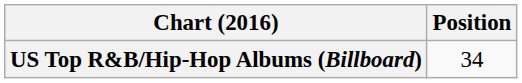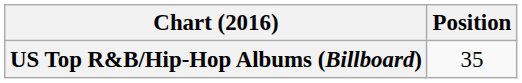US Top R&B/Hip-Hop Albums (Billboard) | Position: 34 -> 35
